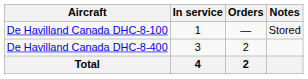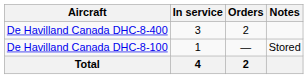rows swapped: De Havilland Canada DHC-8-100 <-> De Havilland Canada DHC-8-400
